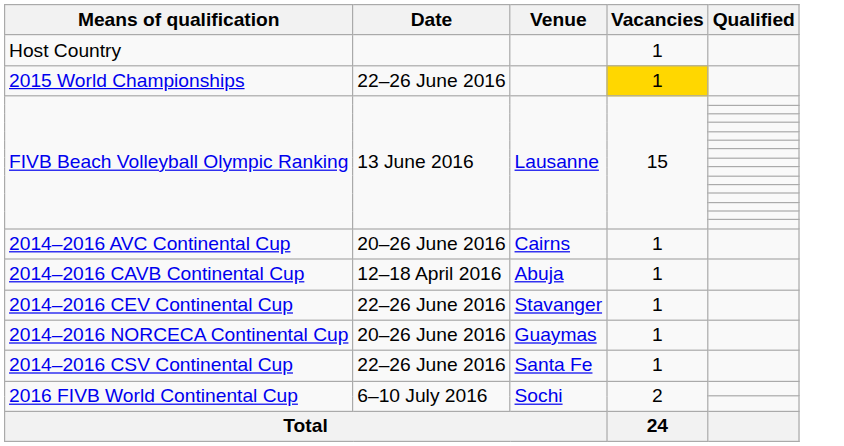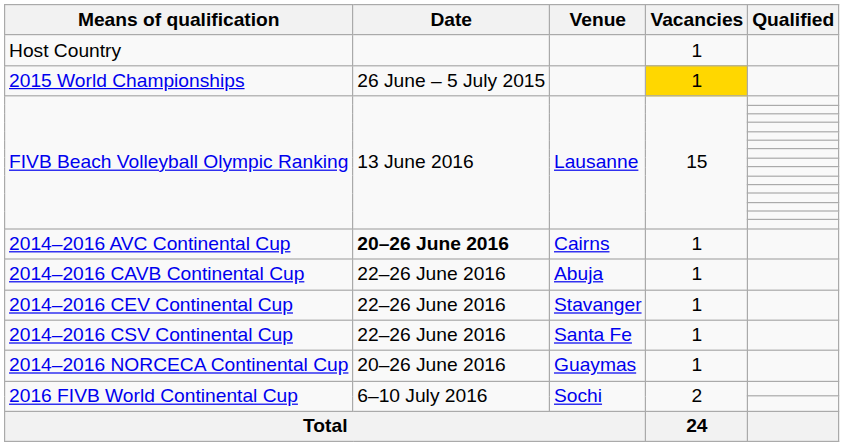2015 World Championships | Date: 22–26 June 2016 -> 26 June – 5 July 2015
2014–2016 AVC Continental Cup | Date: normal -> bold
2014–2016 CAVB Continental Cup | Date: 12–18 April 2016 -> 22–26 June 2016
rows swapped: 2014–2016 CSV Continental Cup <-> 2014–2016 NORCECA Continental Cup
